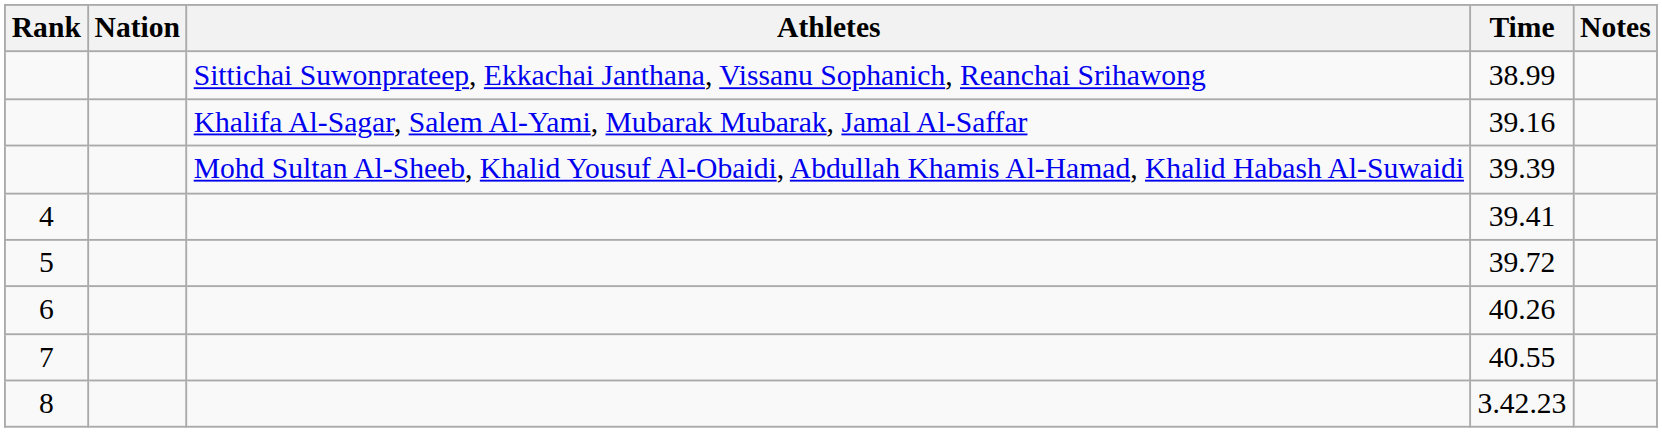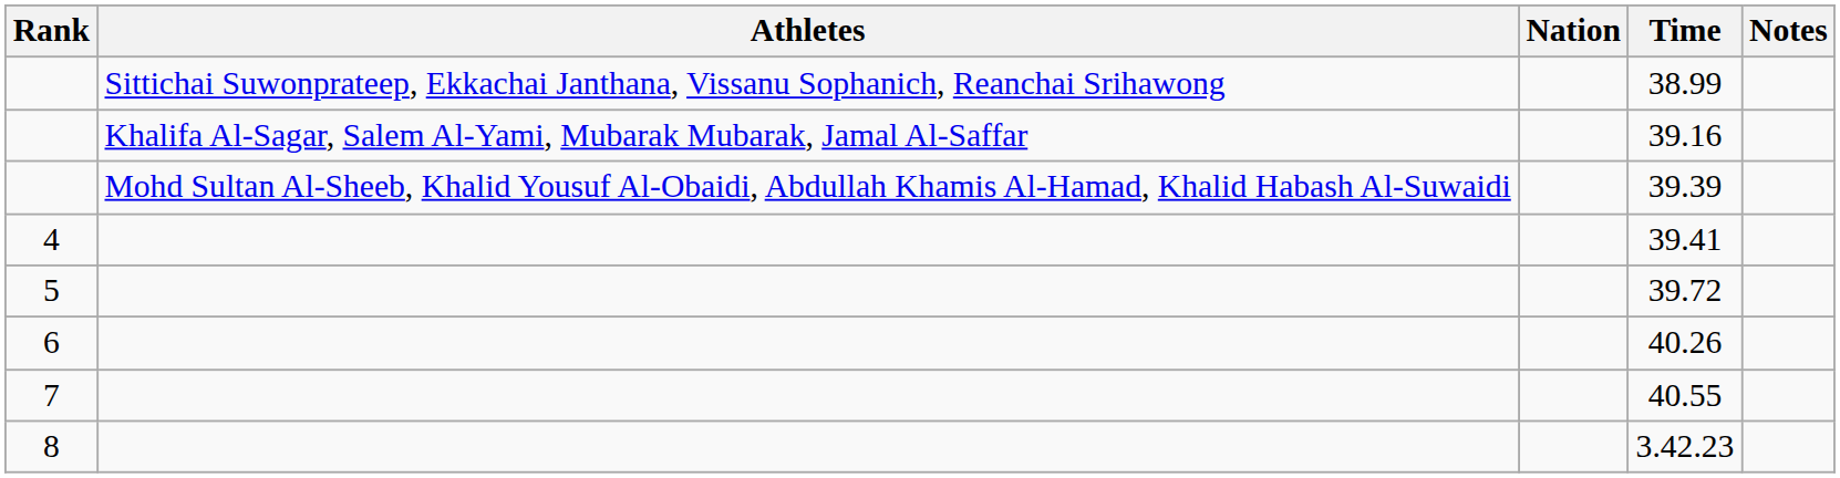columns swapped: Nation <-> Athletes
